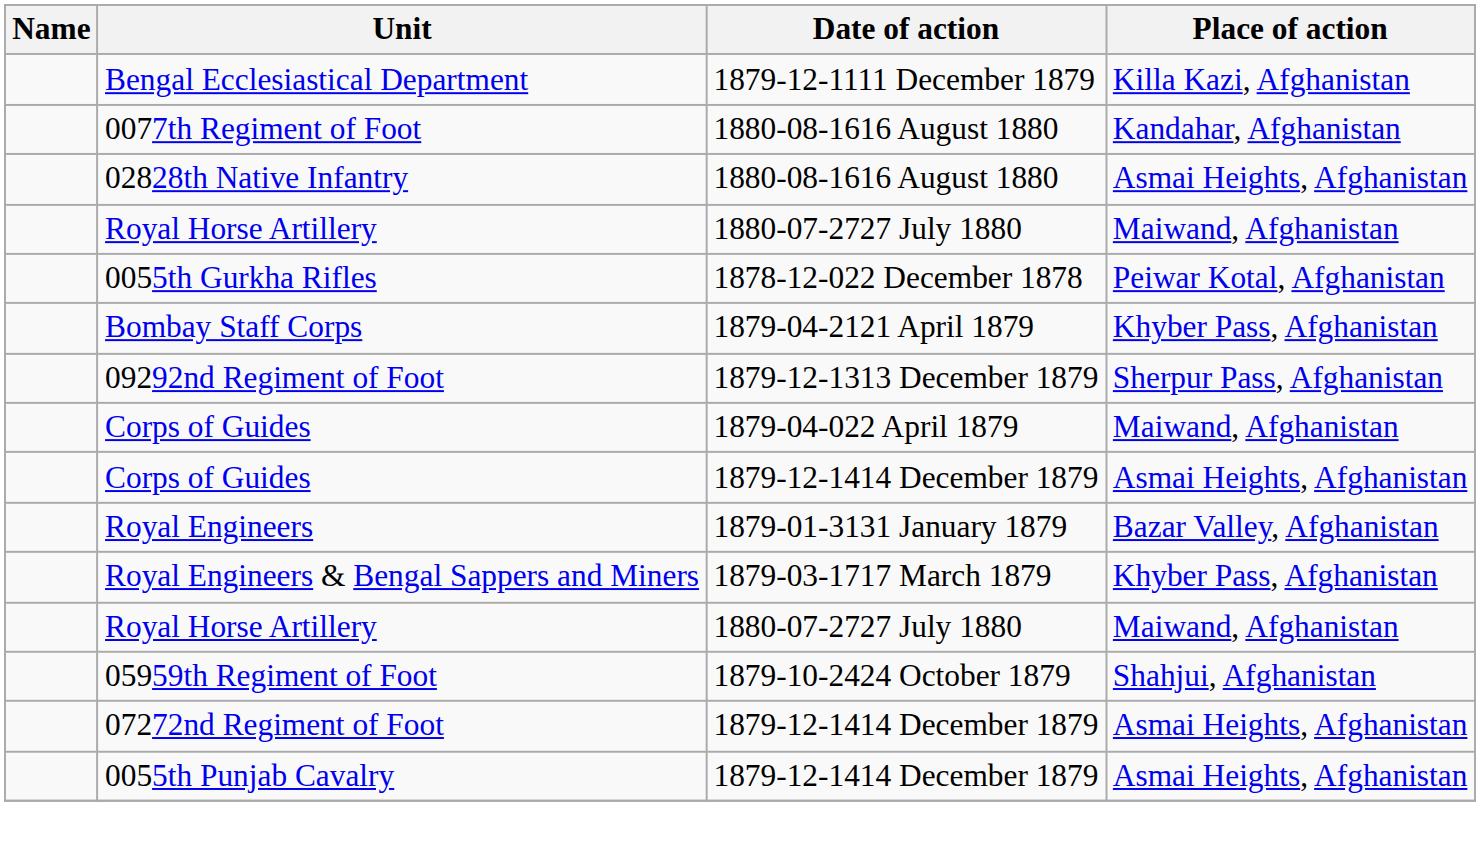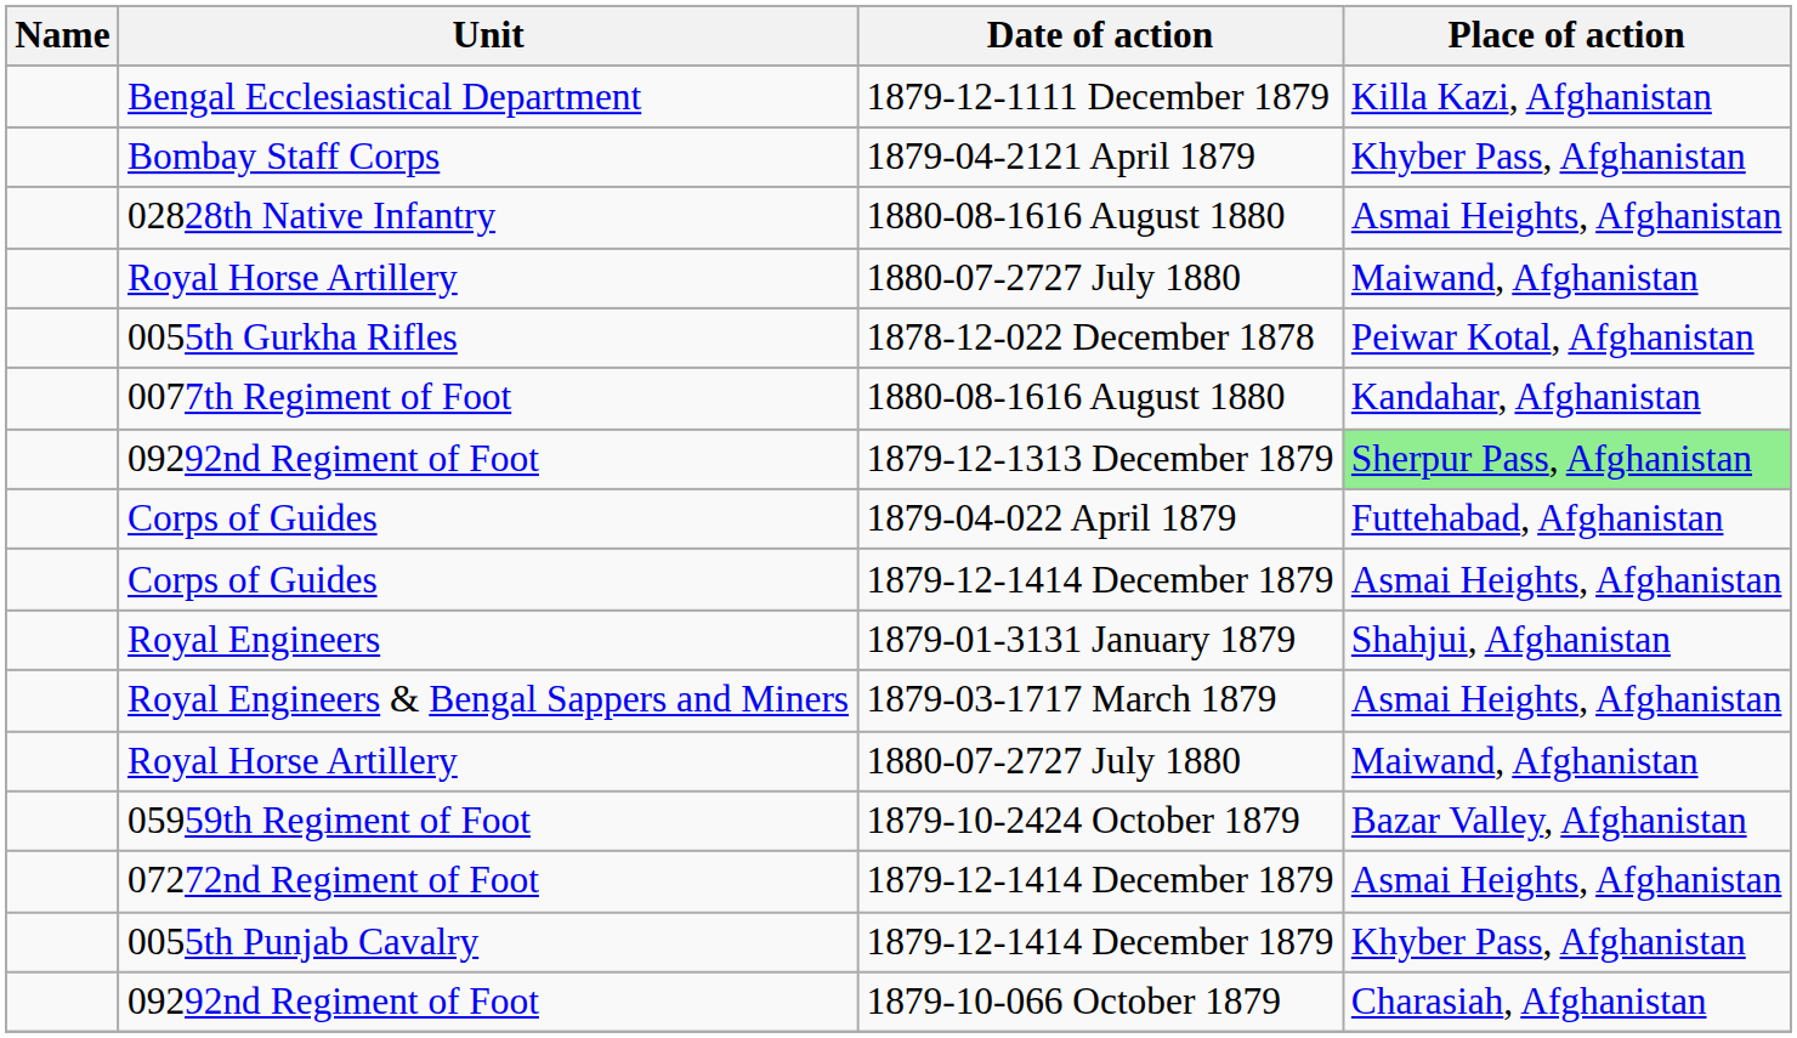rows swapped: 0077th Regiment of Foot <-> Bombay Staff Corps
09292nd Regiment of Foot / 1879-12-1313 December 1879 | Place of action: no background -> lightgreen background
Corps of Guides / 1879-04-022 April 1879 | Place of action: Maiwand, Afghanistan -> Futtehabad, Afghanistan
Royal Engineers | Place of action: Bazar Valley, Afghanistan -> Shahjui, Afghanistan
Royal Engineers & Bengal Sappers and Miners | Place of action: Khyber Pass, Afghanistan -> Asmai Heights, Afghanistan
05959th Regiment of Foot | Place of action: Shahjui, Afghanistan -> Bazar Valley, Afghanistan
0055th Punjab Cavalry | Place of action: Asmai Heights, Afghanistan -> Khyber Pass, Afghanistan
+ row: 09292nd Regiment of Foot | 1879-10-066 October 1879 | Charasiah, Afghanistan
